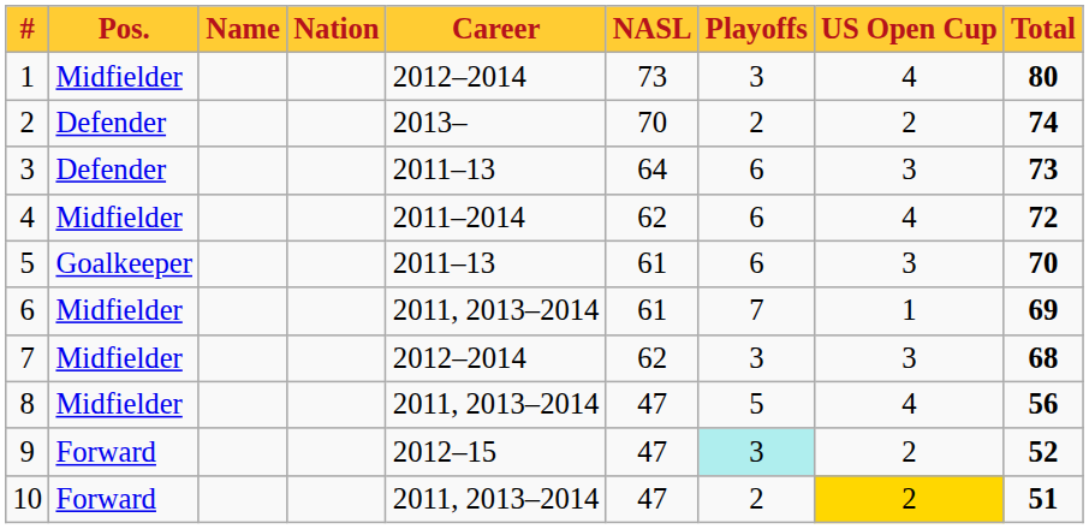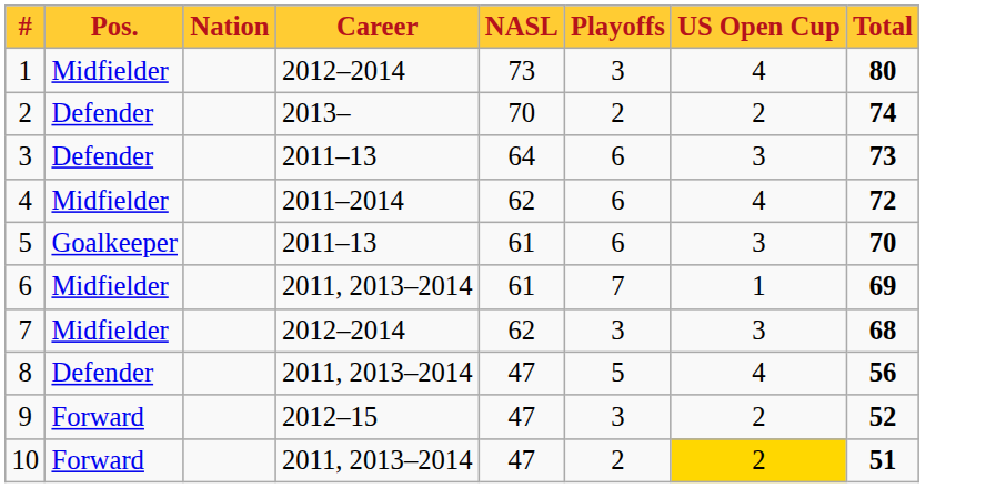- column: Name
8 | Pos.: Midfielder -> Defender
9 | Playoffs: paleturquoise background -> no background
